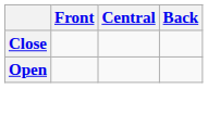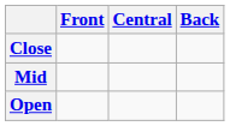+ row: Mid
